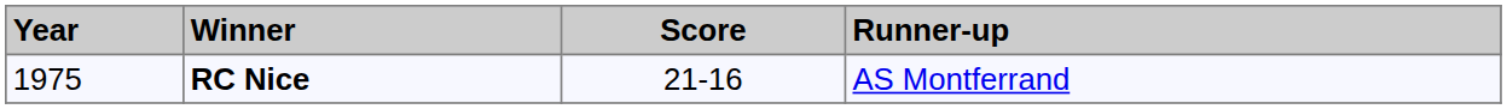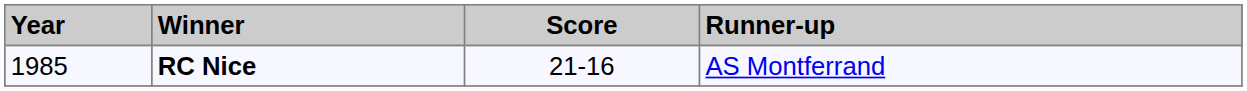RC Nice | Year: 1975 -> 1985
